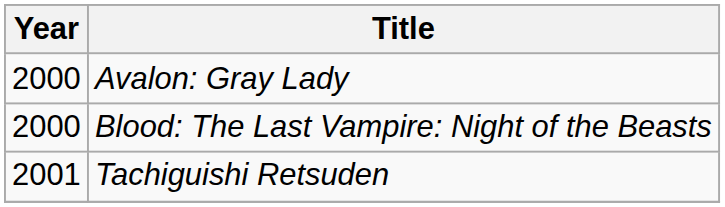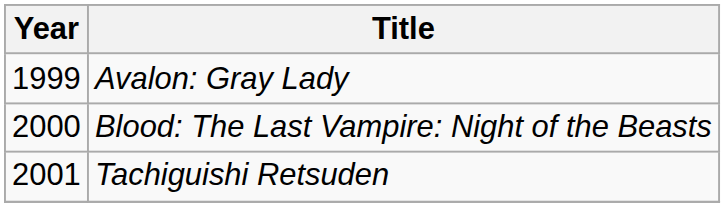Avalon: Gray Lady | Year: 2000 -> 1999
